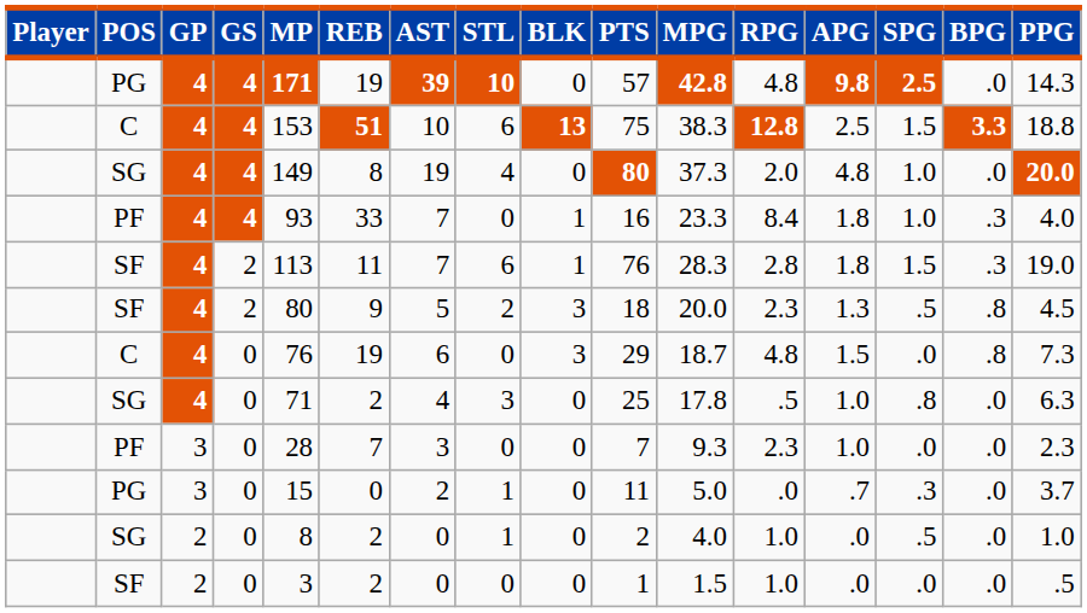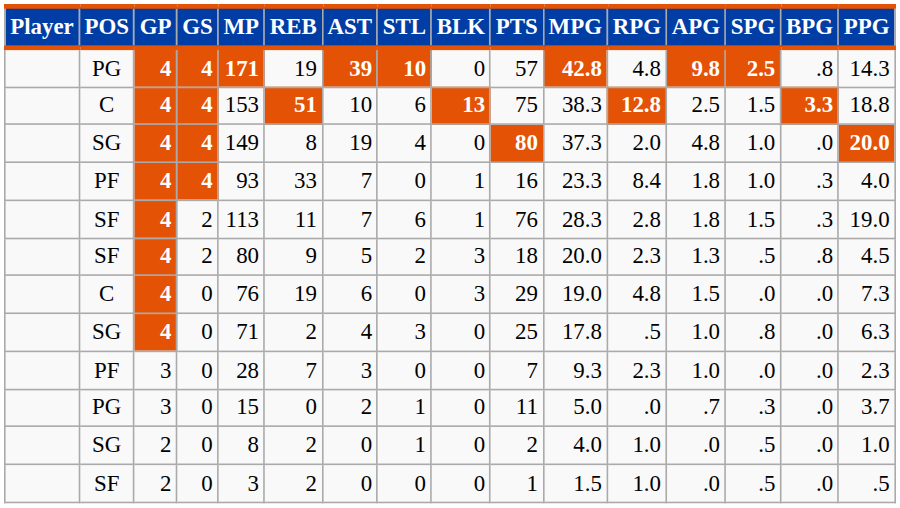PG / 4 | BPG: .0 -> .8
C / 0 | MPG: 18.7 -> 19.0
C / 0 | BPG: .8 -> .0
SF / 0 | SPG: .0 -> .5
